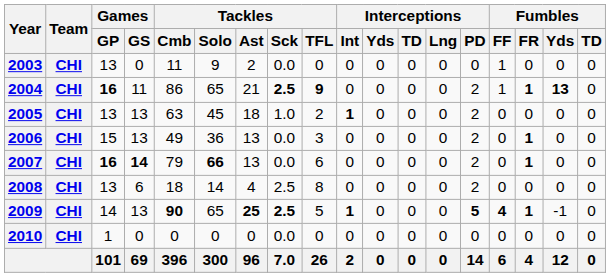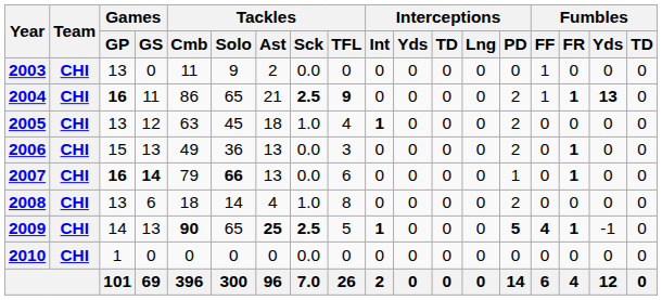2005 | Games / GS: 13 -> 12
2005 | Tackles / TFL: 2 -> 4
2007 | Interceptions / PD: 2 -> 1
2008 | Tackles / Sck: 2.5 -> 1.0
